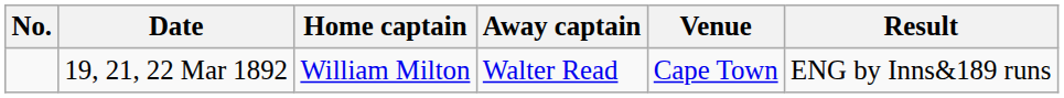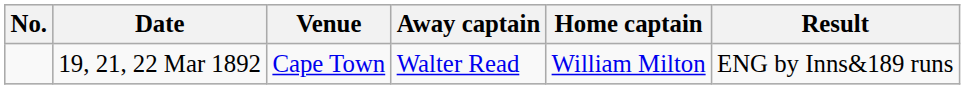columns swapped: Home captain <-> Venue
